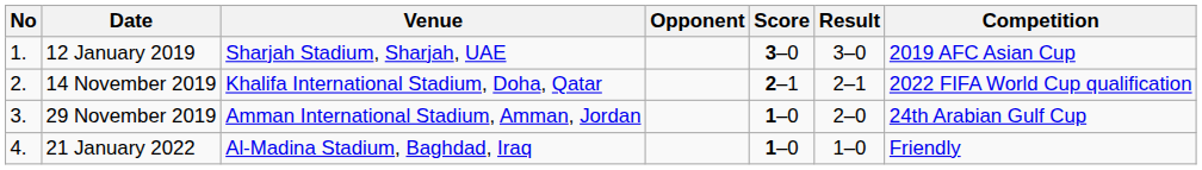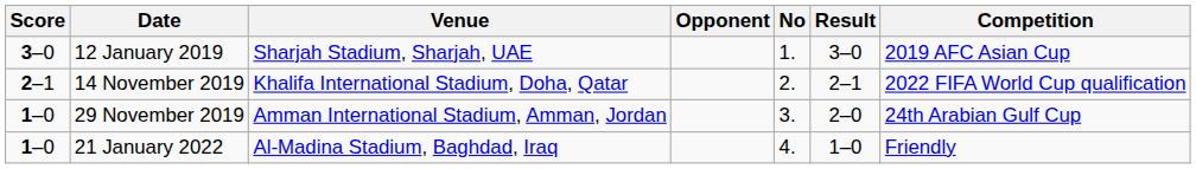columns swapped: No <-> Score
